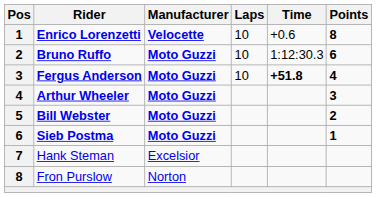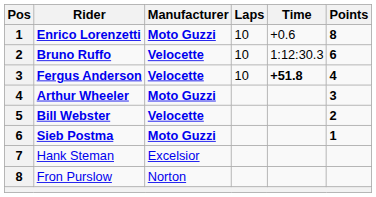Enrico Lorenzetti | Manufacturer: Velocette -> Moto Guzzi
Bruno Ruffo | Manufacturer: Moto Guzzi -> Velocette
Fergus Anderson | Manufacturer: Moto Guzzi -> Velocette
Bill Webster | Manufacturer: Moto Guzzi -> Velocette
